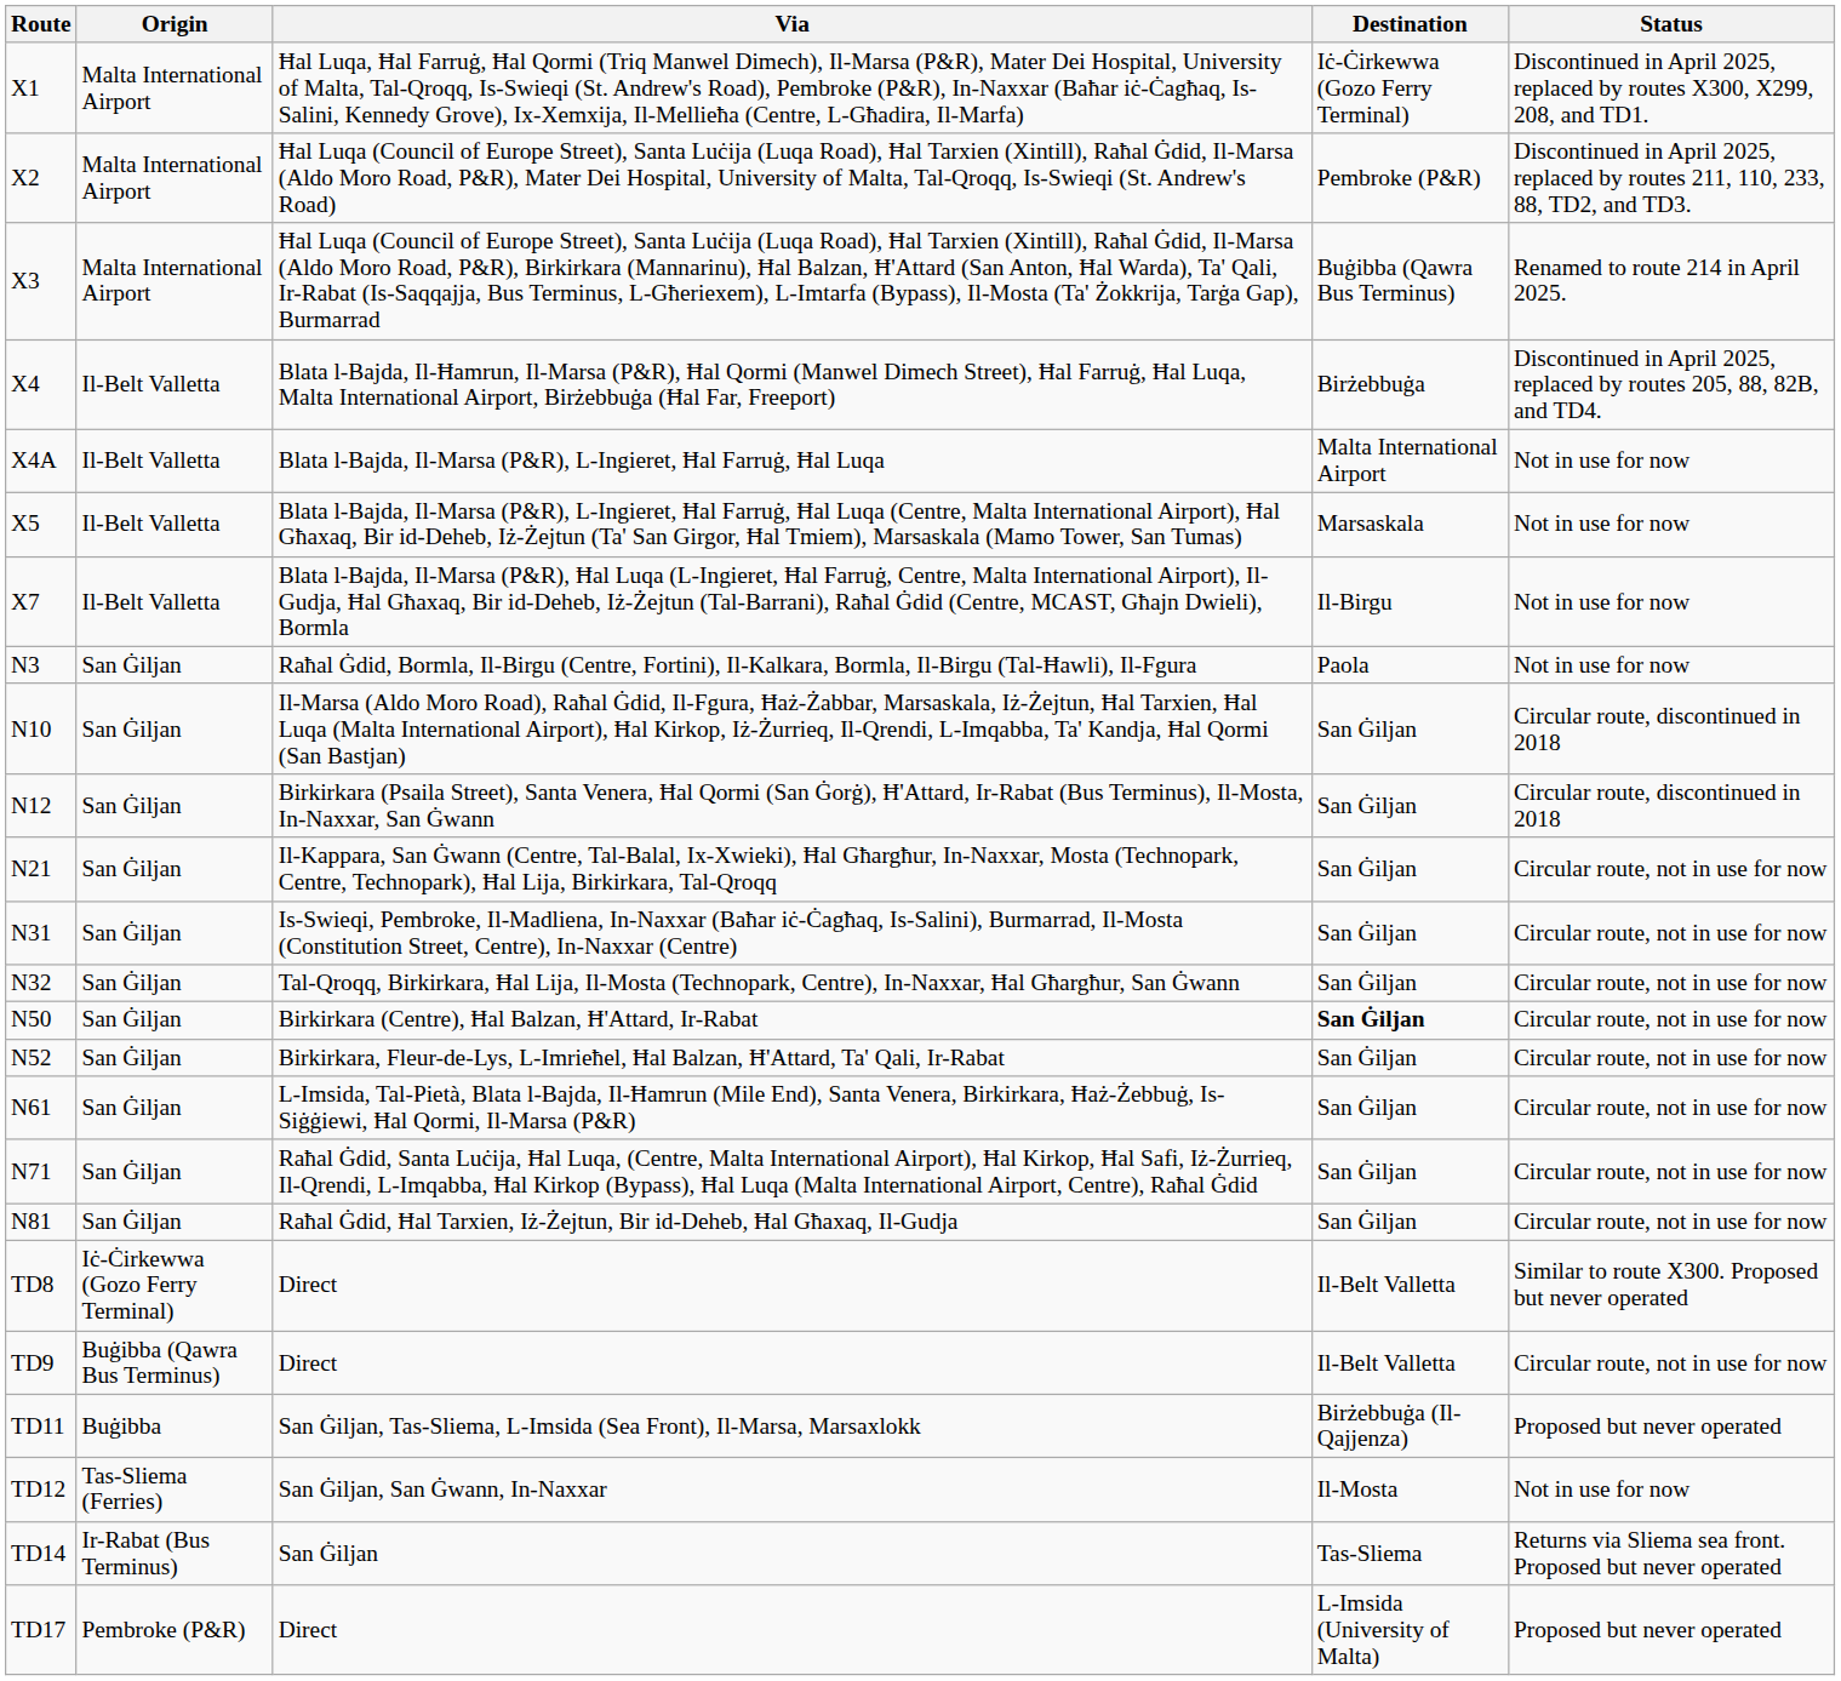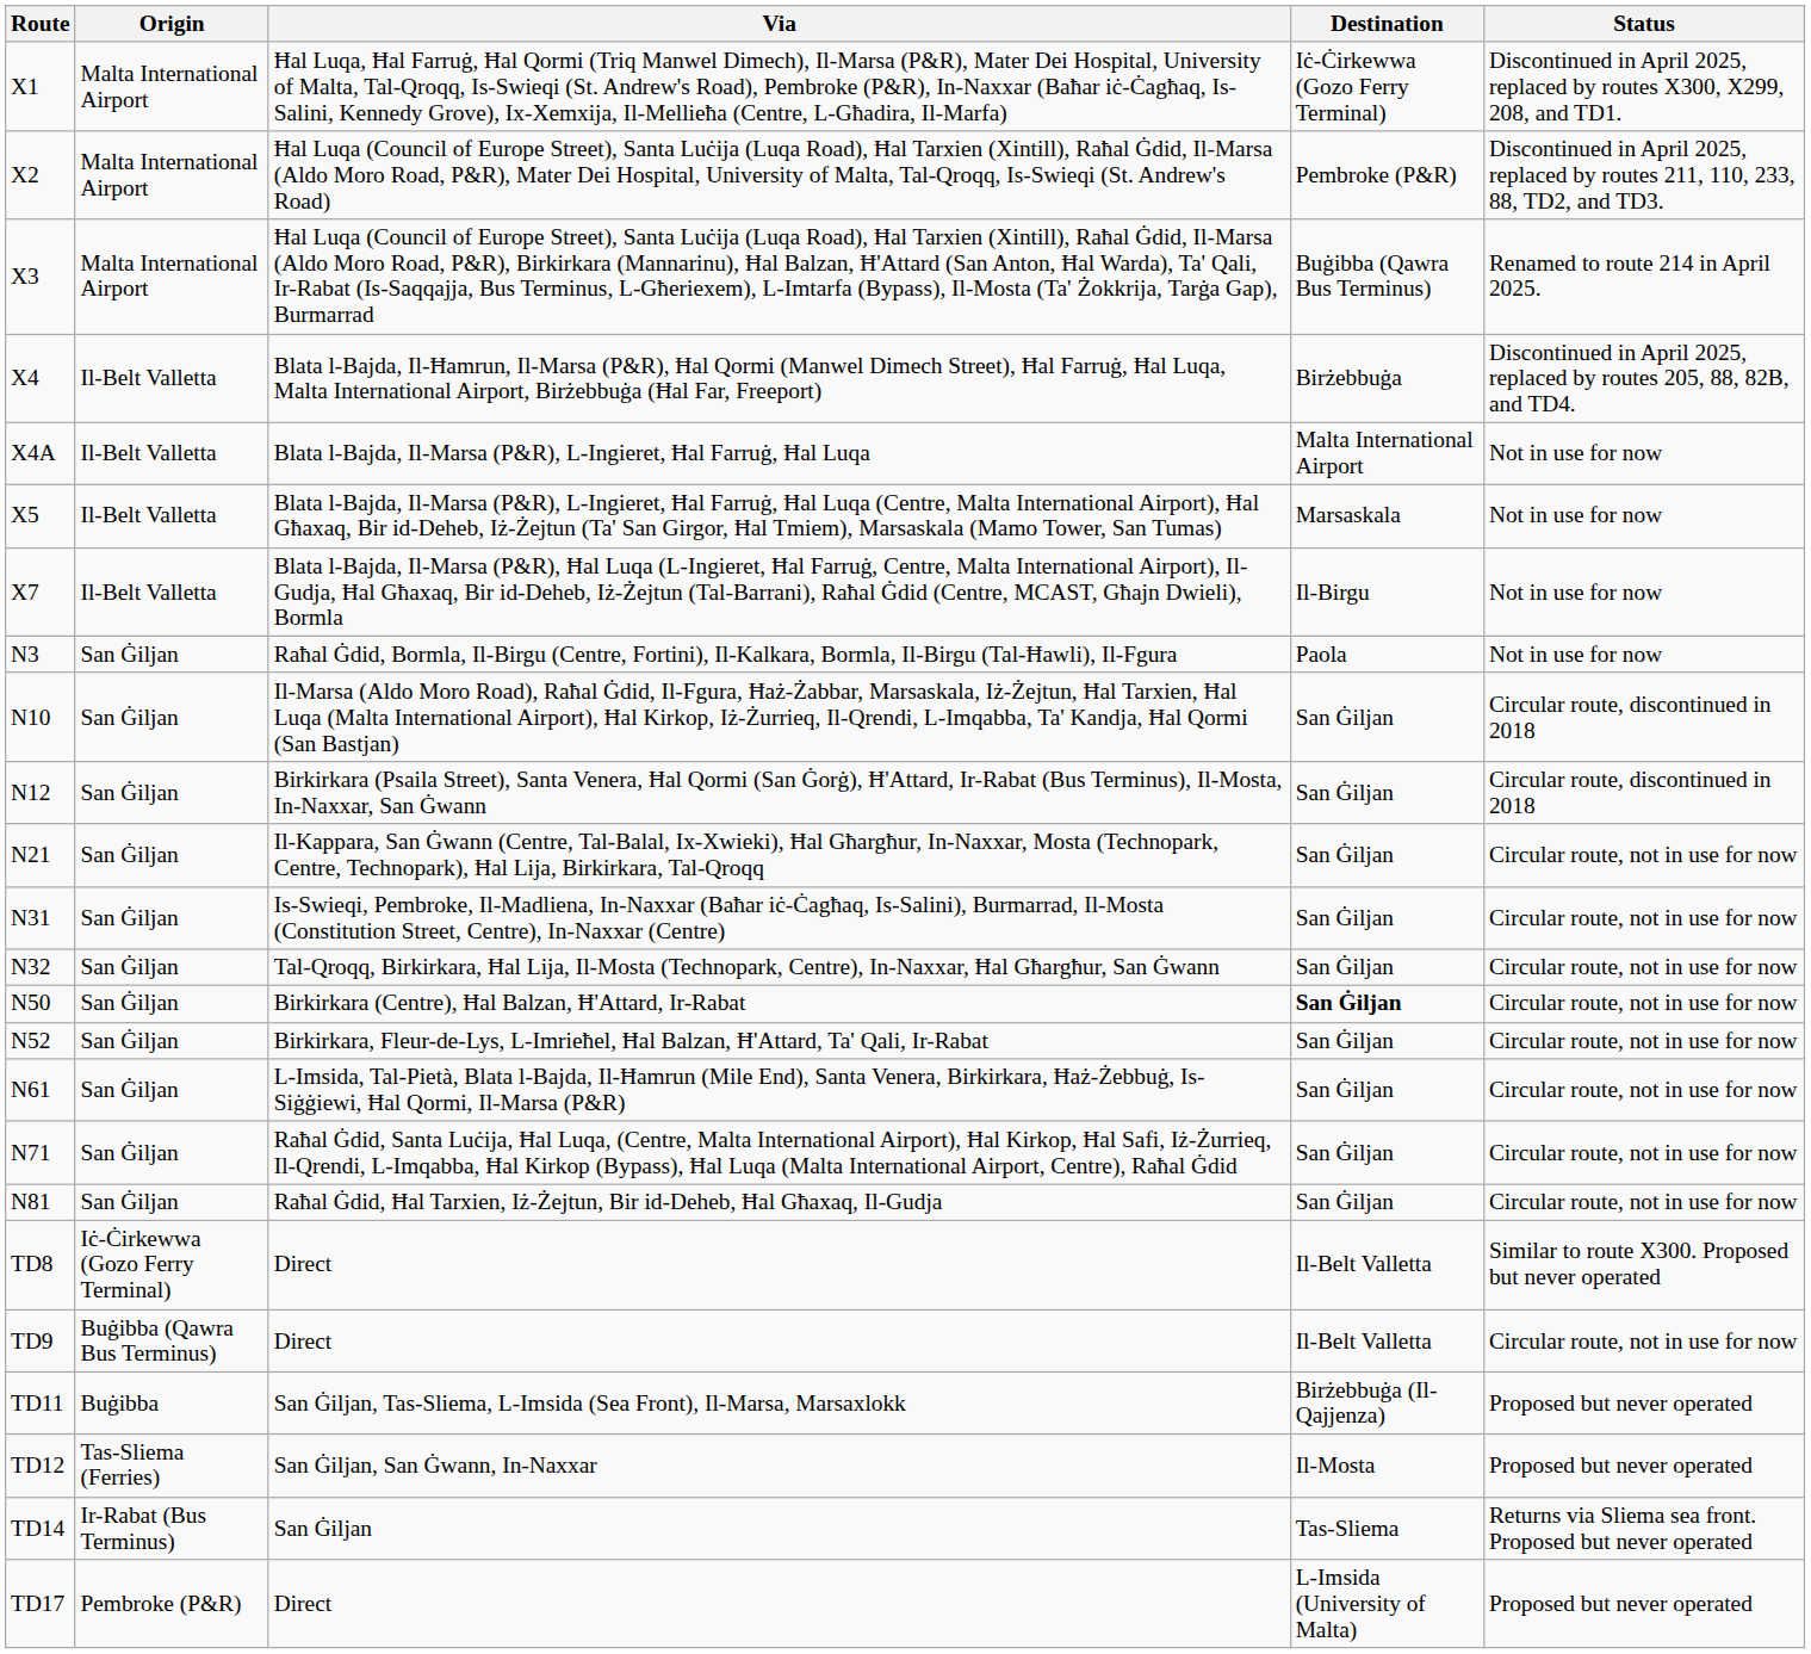San Ġiljan, San Ġwann, In-Naxxar | Status: Not in use for now -> Proposed but never operated
